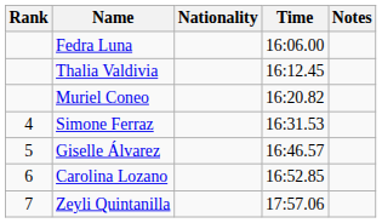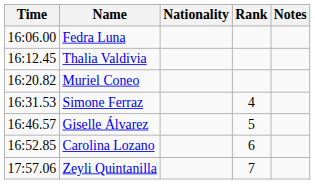columns swapped: Rank <-> Time
